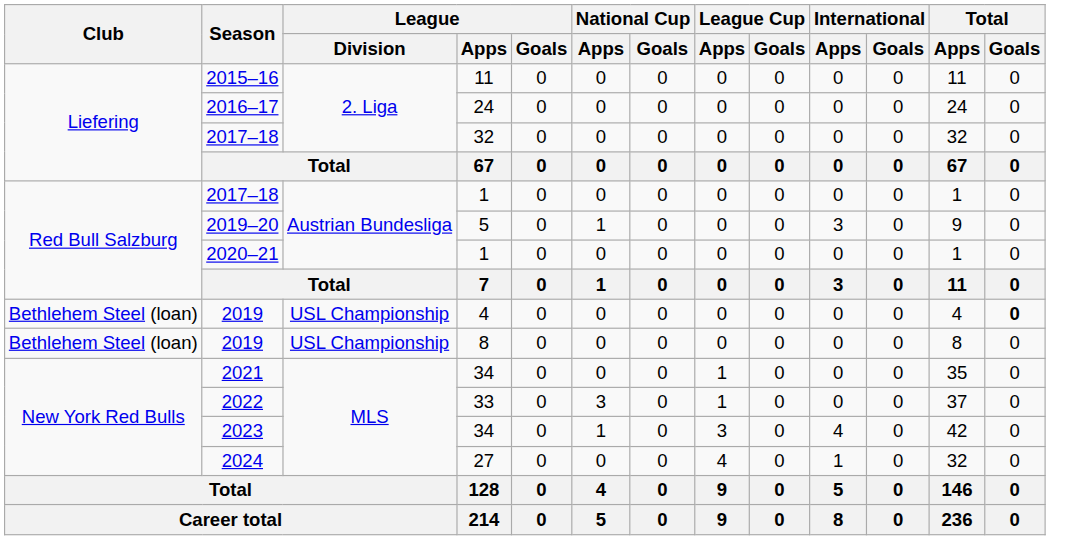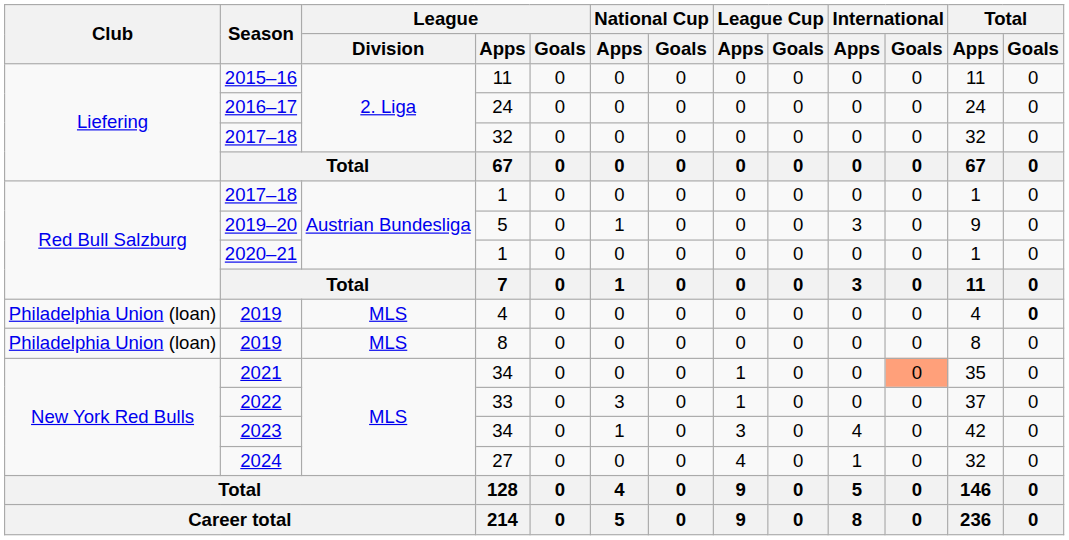2019 / 4 | Club: Bethlehem Steel (loan) -> Philadelphia Union (loan)
2019 / 4 | League / Division: USL Championship -> MLS
2019 / 8 | Club: Bethlehem Steel (loan) -> Philadelphia Union (loan)
2019 / 8 | League / Division: USL Championship -> MLS
2021 | International / Goals: no background -> lightsalmon background
